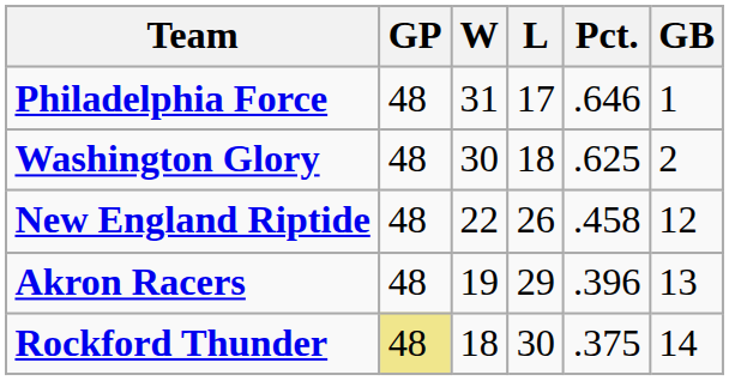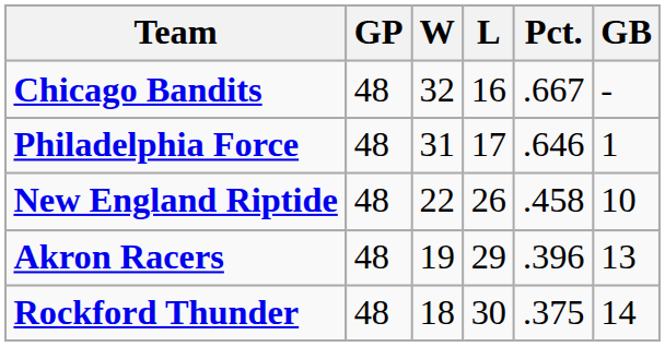+ row: Chicago Bandits | 48 | 32 | 16 | .667 | -
- row: Washington Glory | 48 | 30 | 18 | .625 | 2
New England Riptide | GB: 12 -> 10
Rockford Thunder | GP: khaki background -> no background
